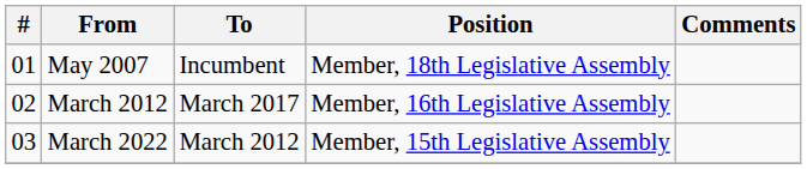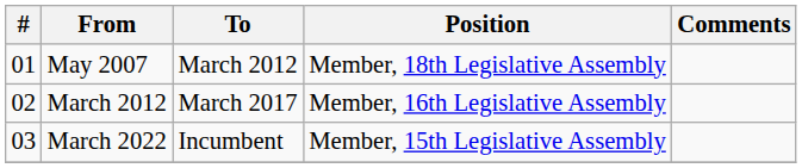May 2007 | To: Incumbent -> March 2012
March 2022 | To: March 2012 -> Incumbent
